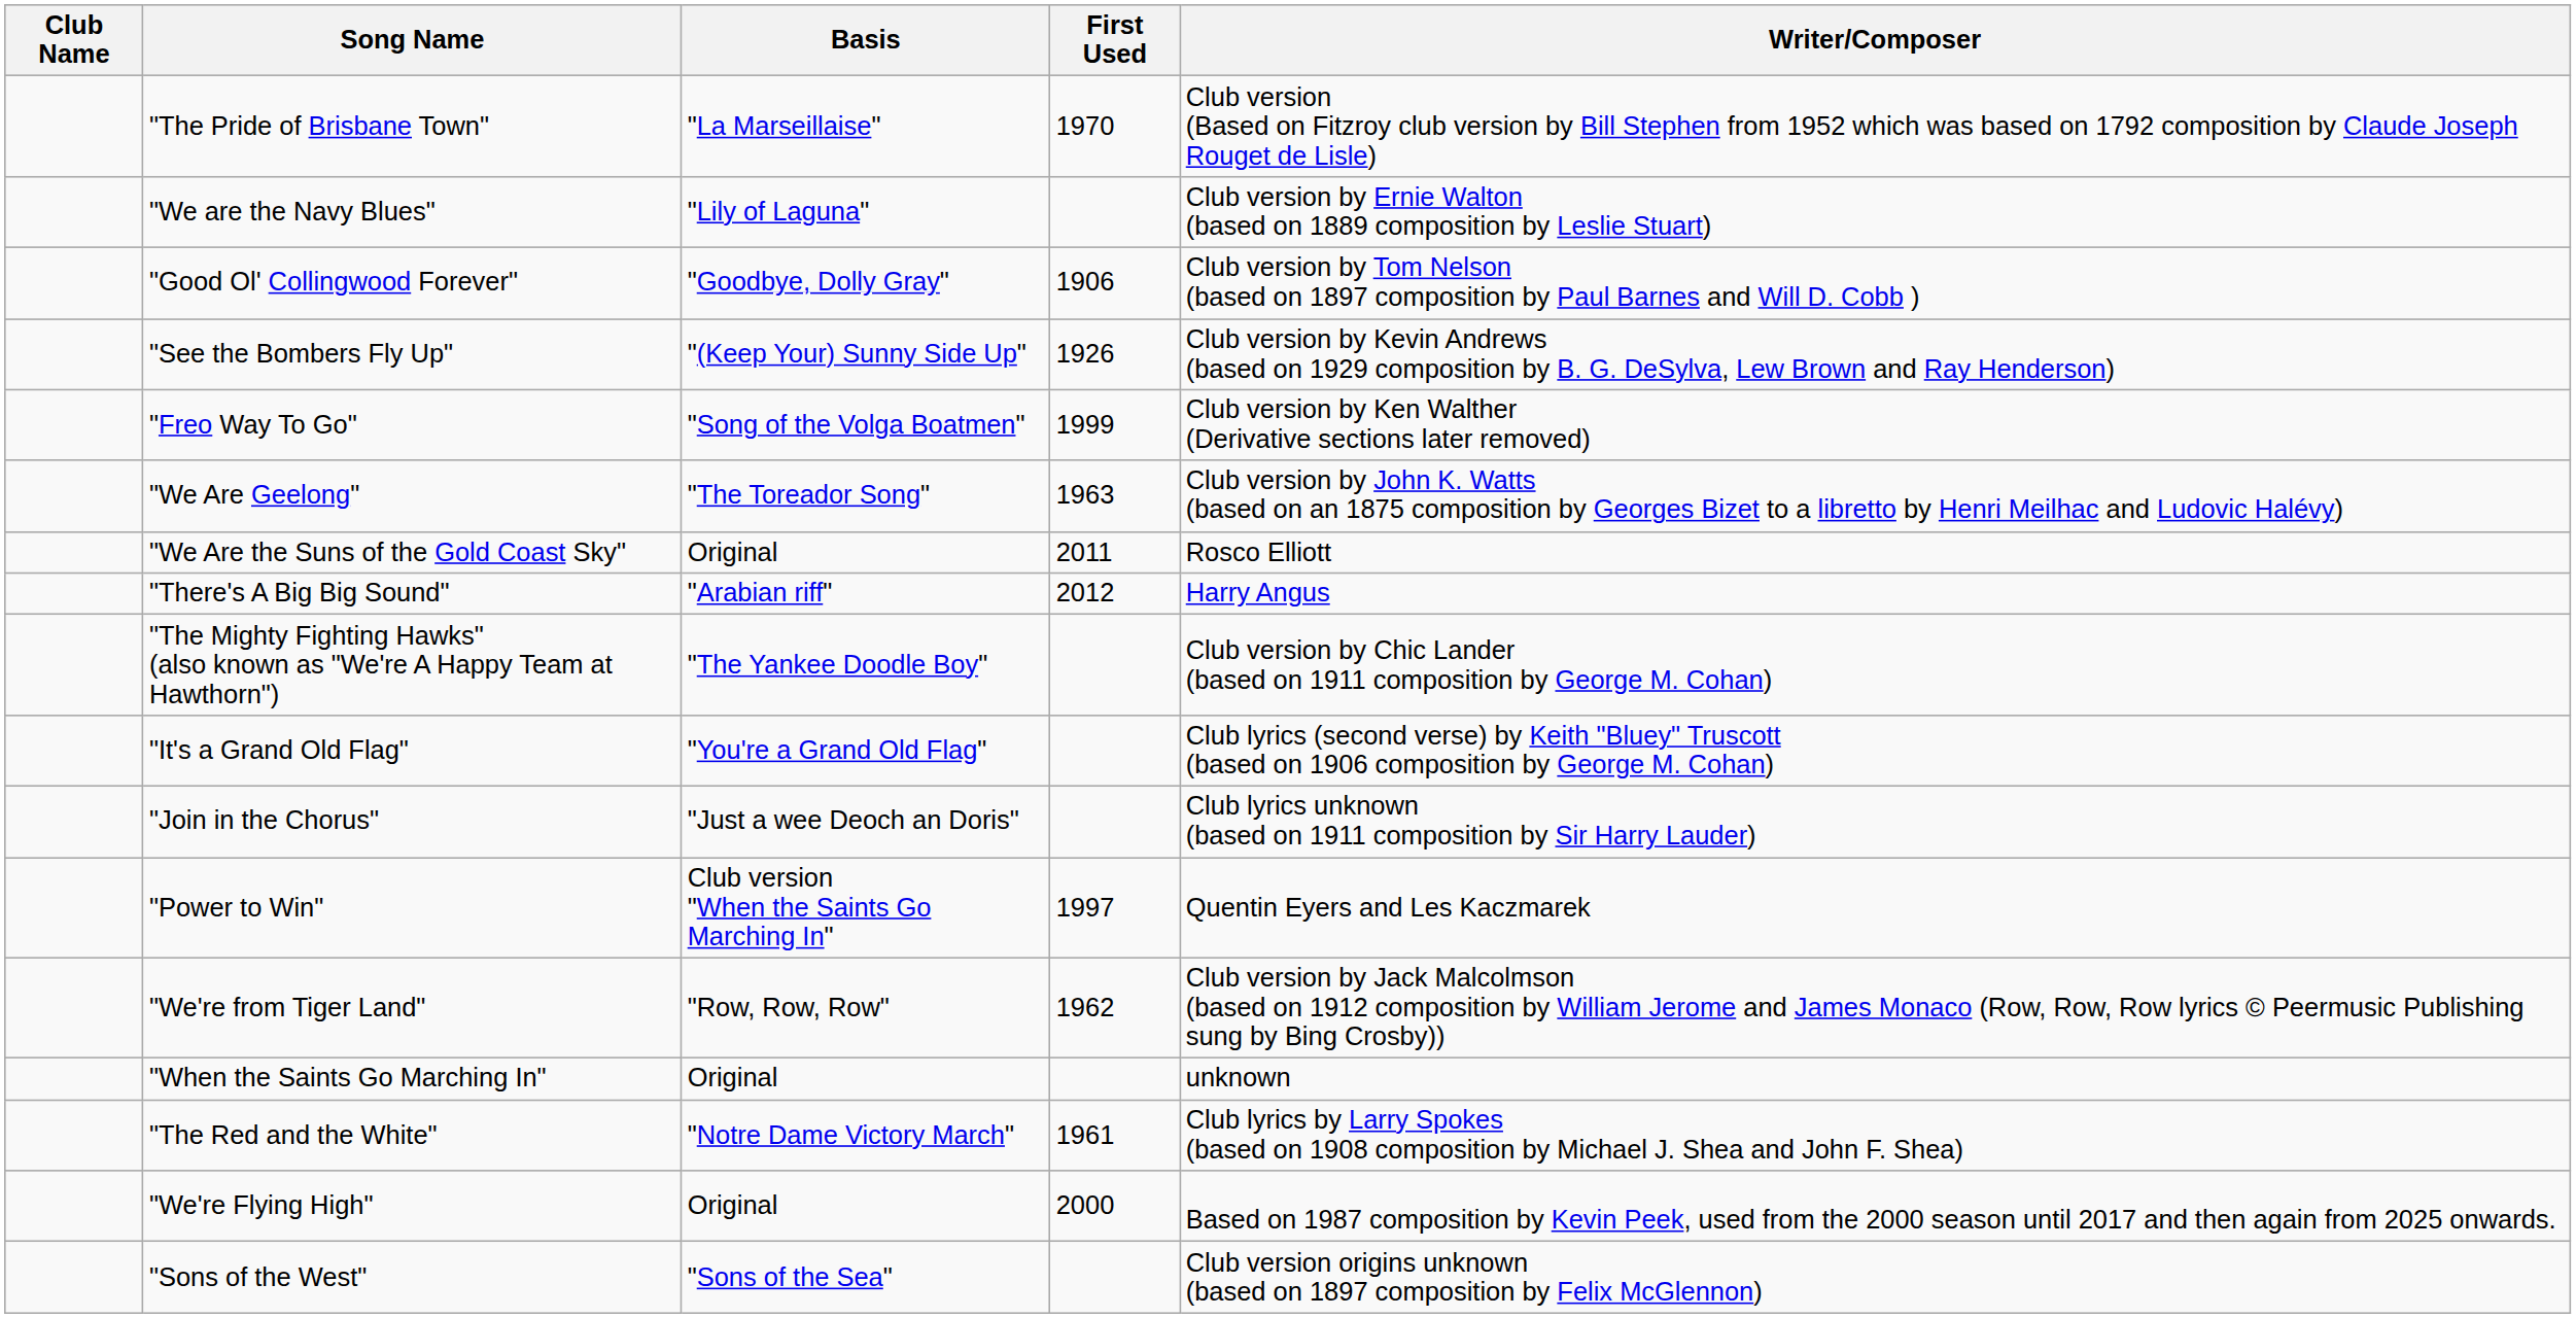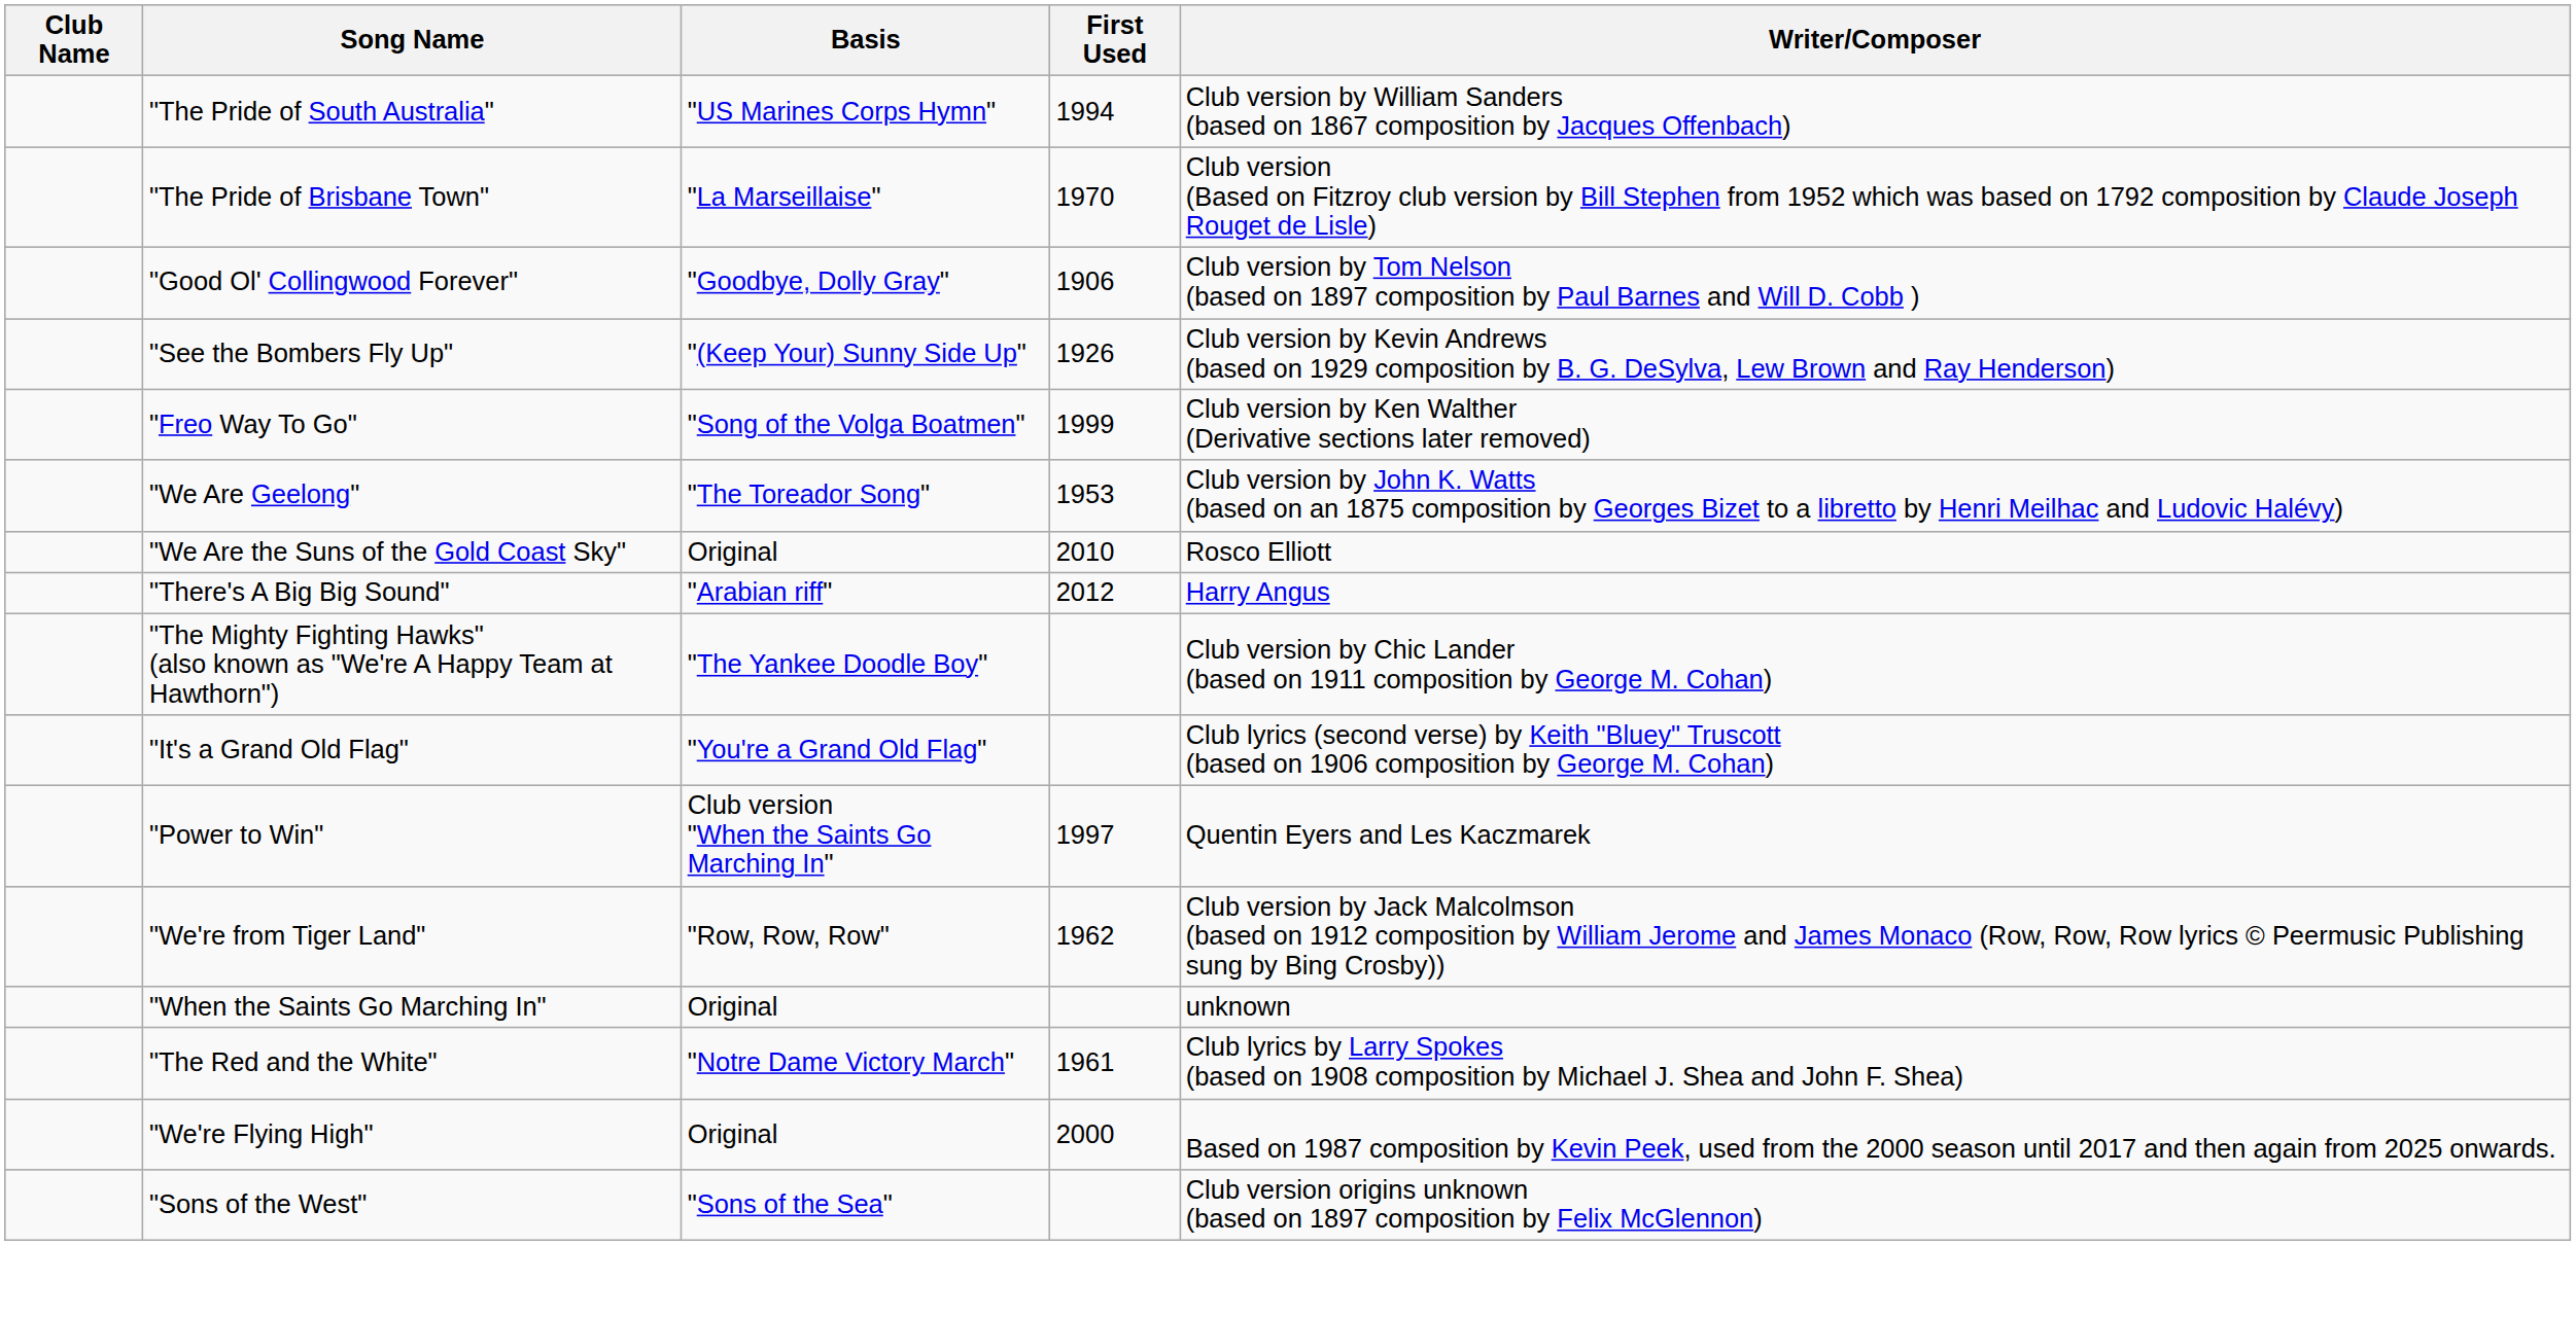+ row: "The Pride of South Australia" | "US Marines Corps Hymn" | 1994 | Club version by William Sanders (based on 1867 composition by Jacques Offenbach)
- row: "We are the Navy Blues" | "Lily of Laguna" | Club version by Ernie Walton (based on 1889 composition by Leslie Stuart)
"We Are Geelong" | First Used: 1963 -> 1953
"We Are the Suns of the Gold Coast Sky" | First Used: 2011 -> 2010
- row: "Join in the Chorus" | "Just a wee Deoch an Doris" | Club lyrics unknown (based on 1911 composition by Sir Harry Lauder)
